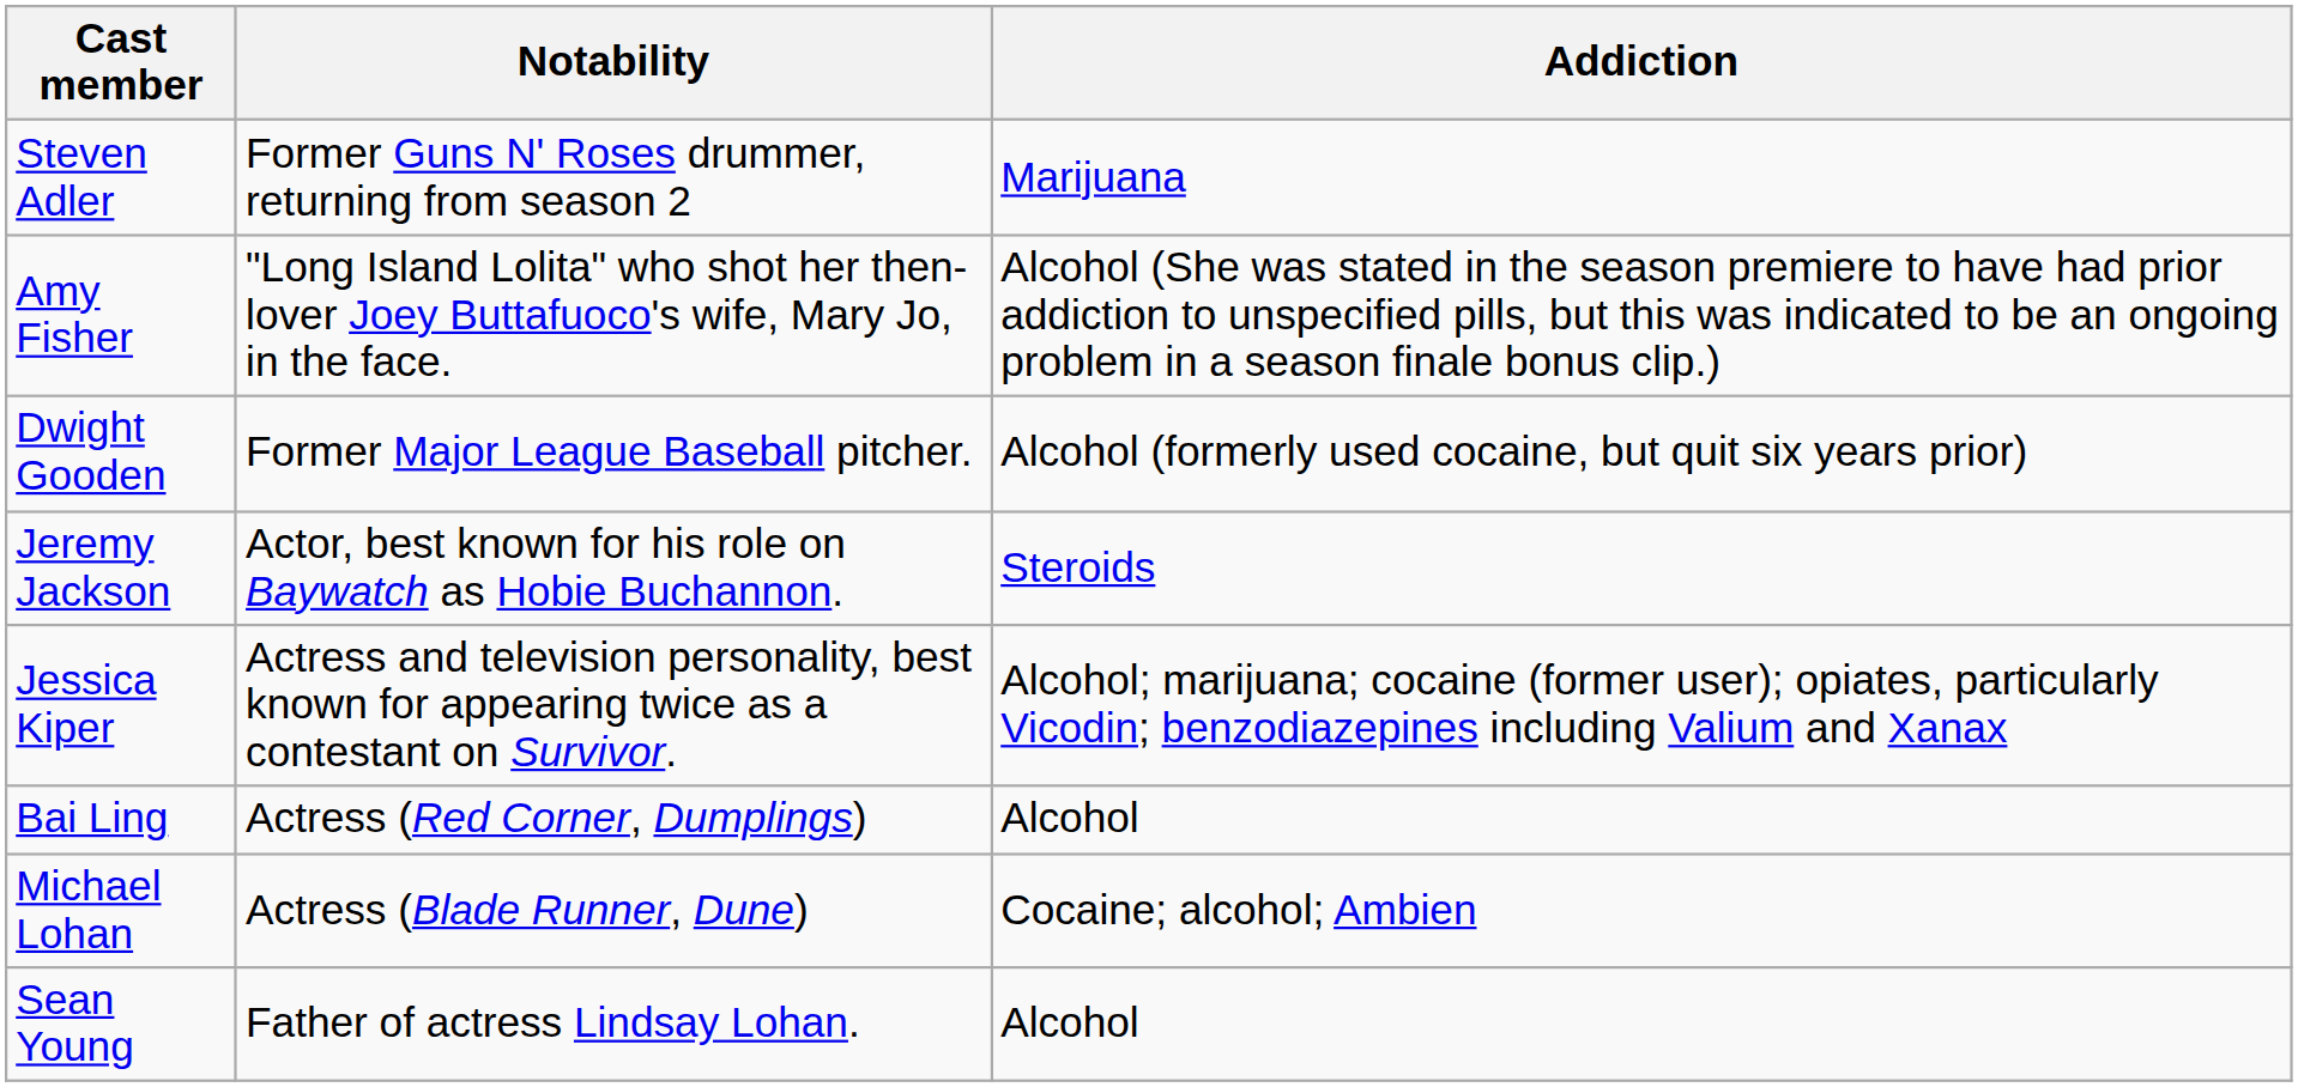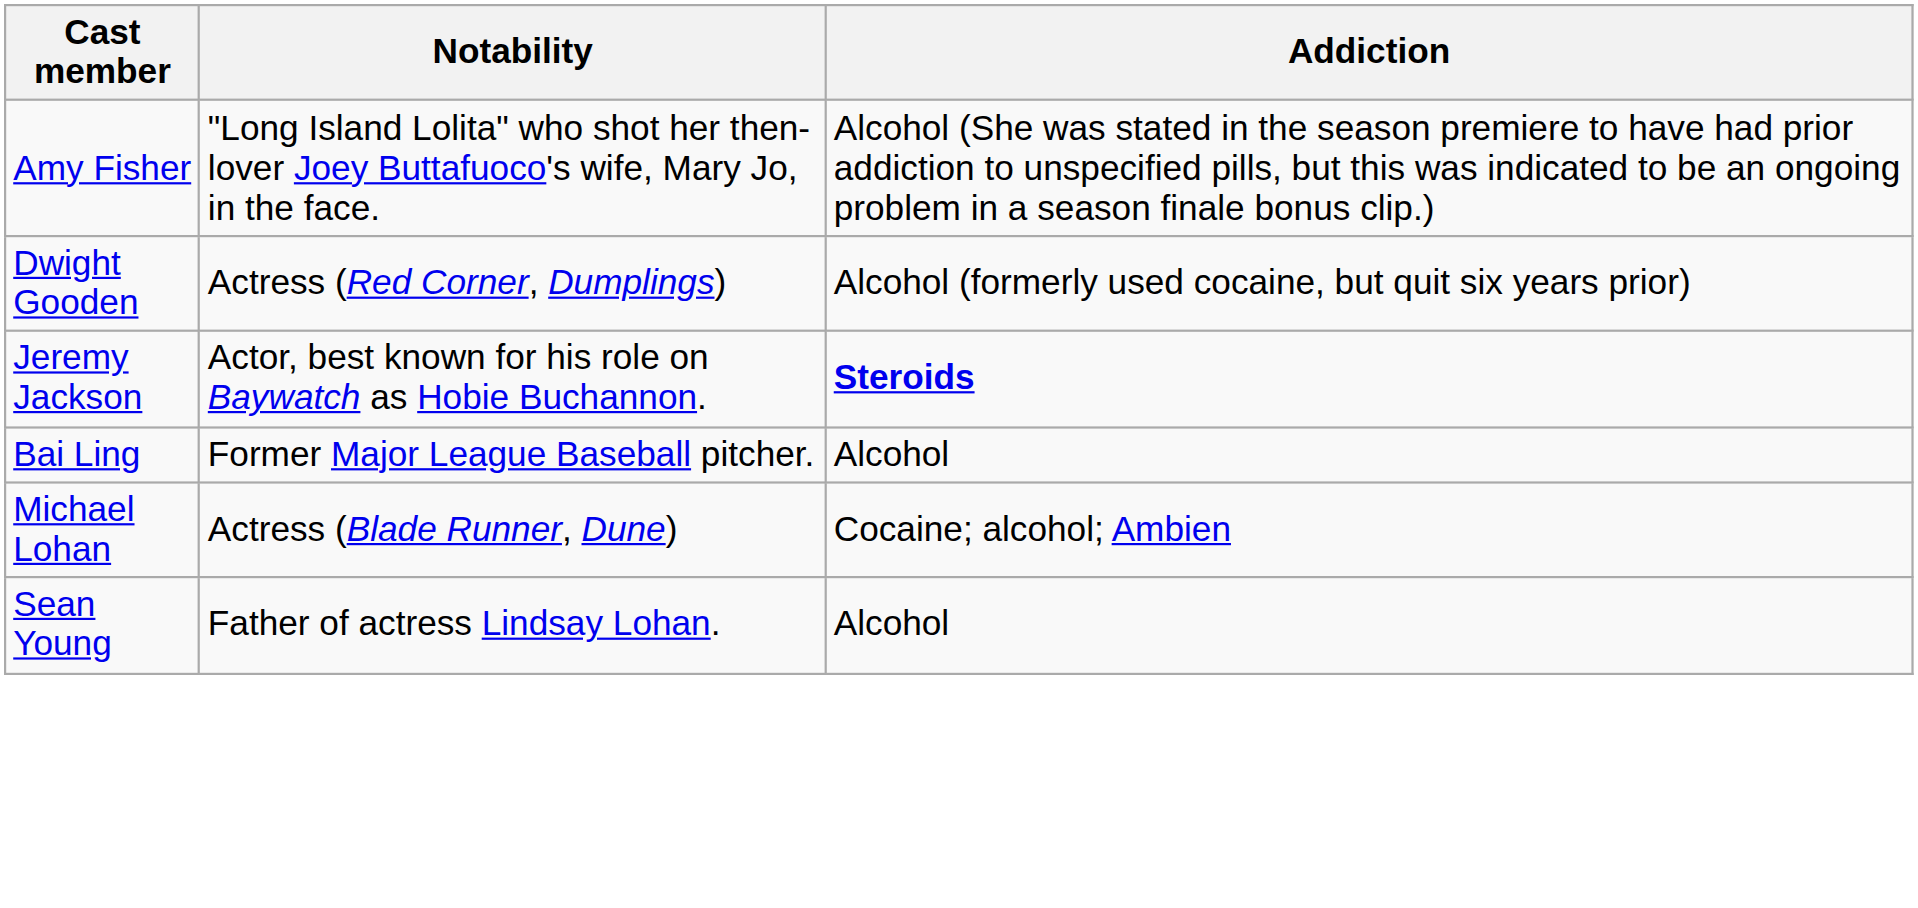- row: Steven Adler | Former Guns N' Roses drummer, returning from season 2 | Marijuana
Dwight Gooden | Notability: Former Major League Baseball pitcher. -> Actress (Red Corner, Dumplings)
Jeremy Jackson | Addiction: normal -> bold
- row: Jessica Kiper | Actress and television personality, best known for appearing twice as a contestant on Survivor. | Alcohol; marijuana; cocaine (former user); opiates, particularly Vicodin; benzodiazepines including Valium and Xanax
Bai Ling | Notability: Actress (Red Corner, Dumplings) -> Former Major League Baseball pitcher.
